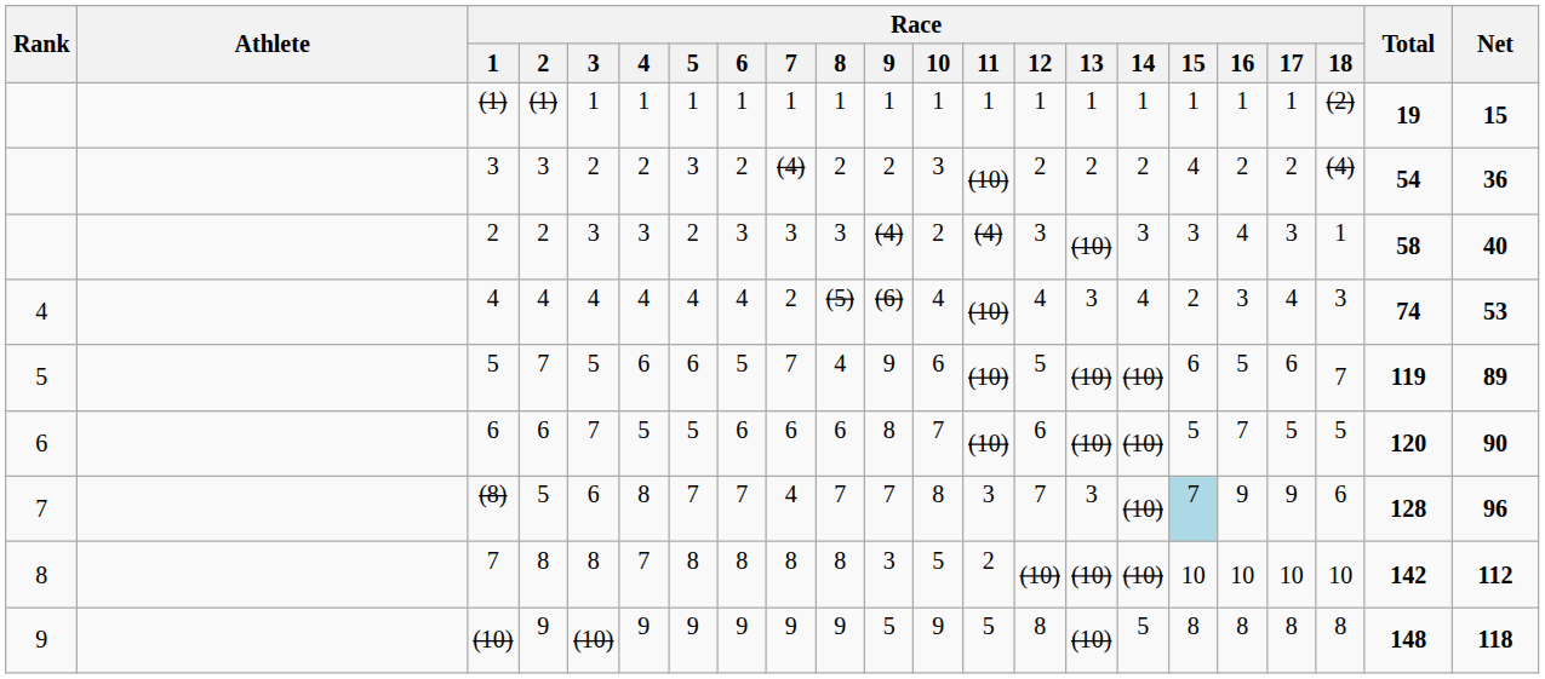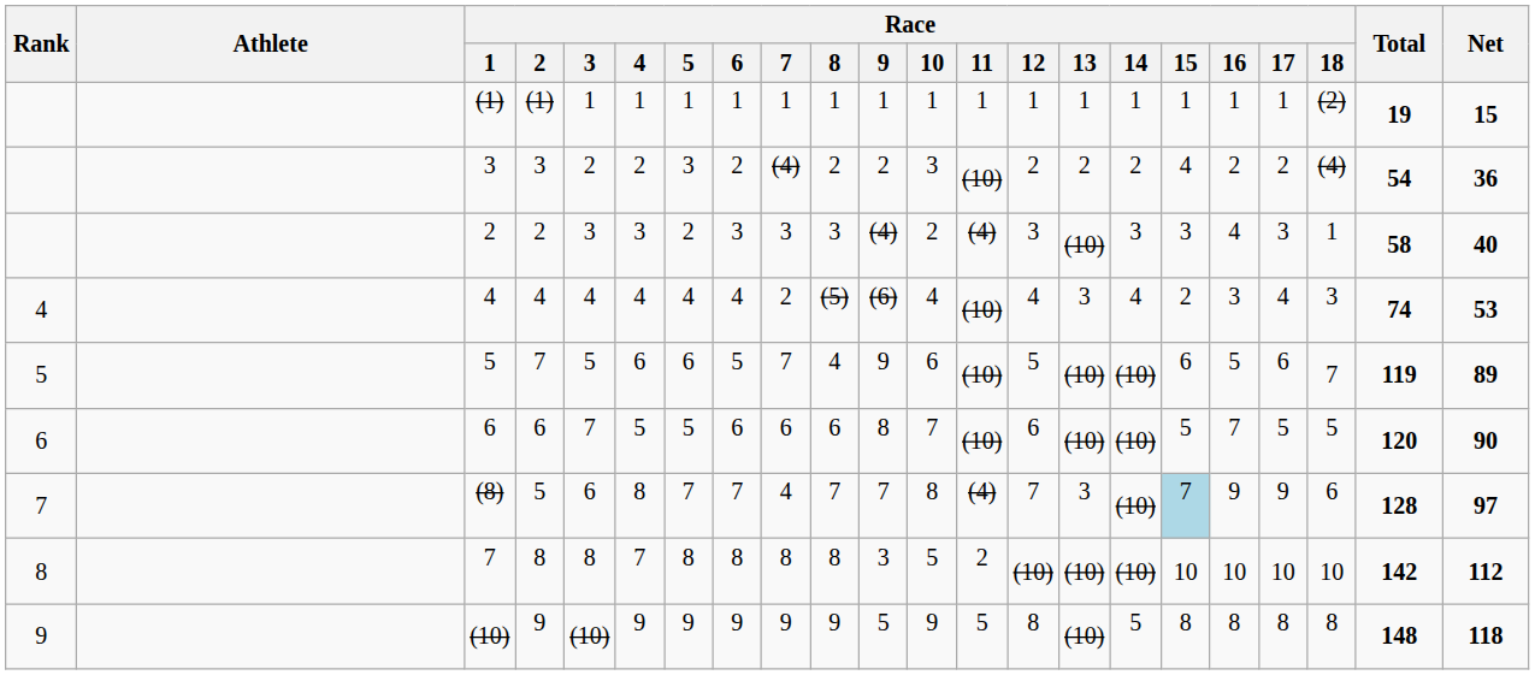(8) | Race / 11: 3 -> (4)
(8) | Net: 96 -> 97
